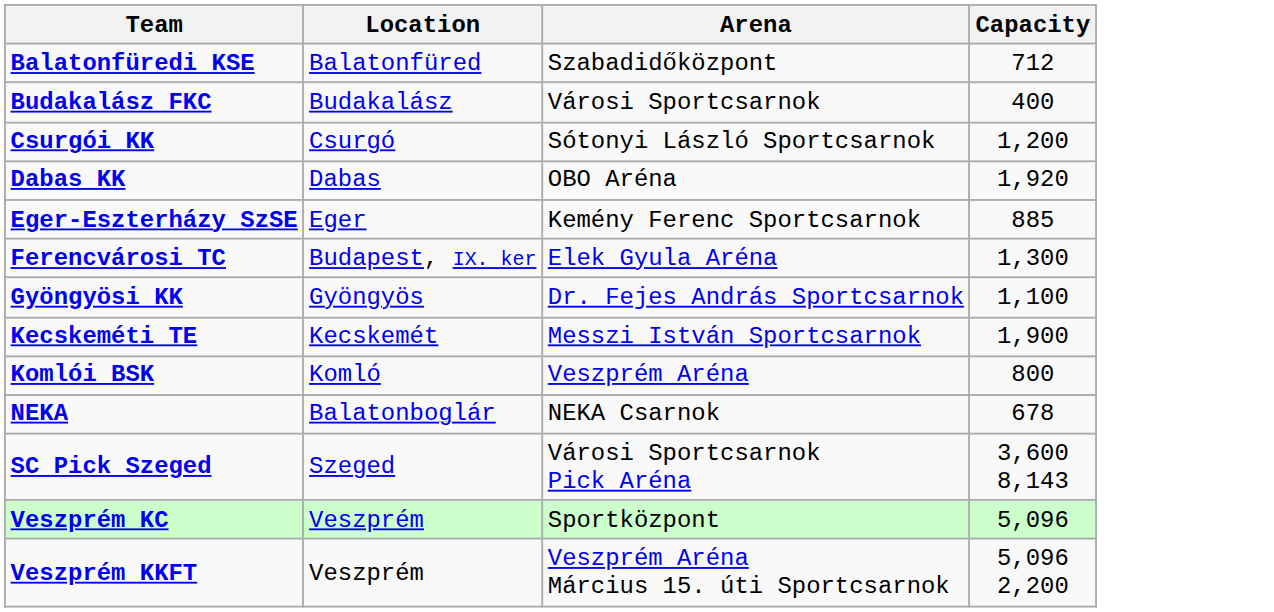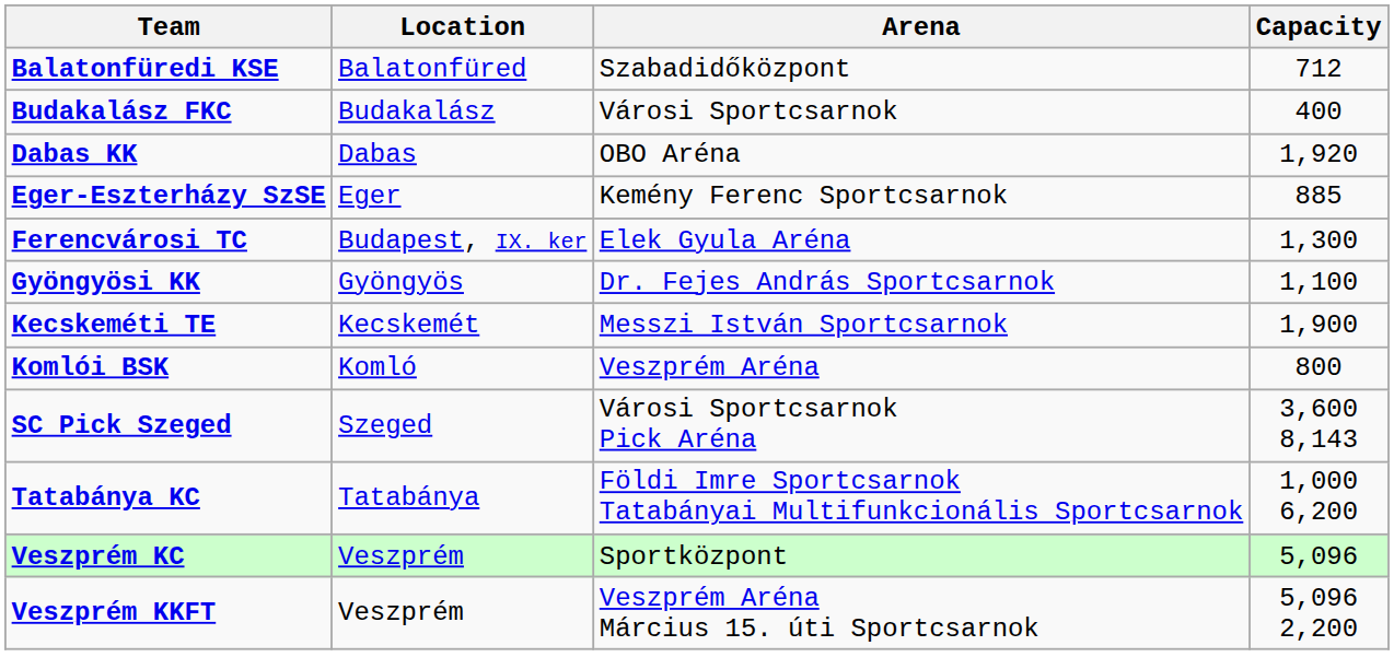- row: Csurgói KK | Csurgó | Sótonyi László Sportcsarnok | 1,200
- row: NEKA | Balatonboglár | NEKA Csarnok | 678
+ row: Tatabánya KC | Tatabánya | Földi Imre Sportcsarnok Tatabányai Multifunkcionális Sportcsarnok | 1,000 6,200
